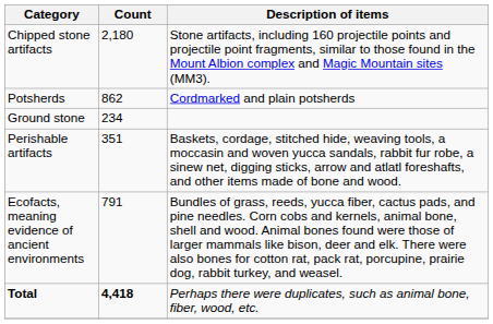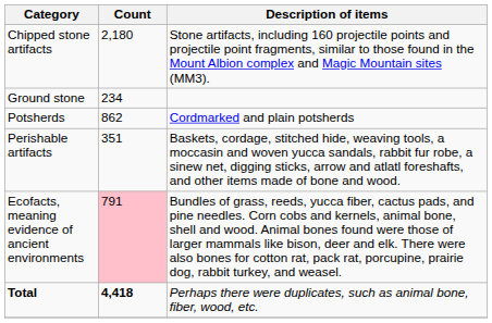rows swapped: Ground stone <-> Potsherds
Ecofacts, meaning evidence of ancient environments | Count: no background -> pink background
